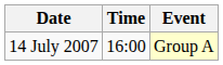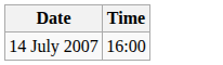- column: Event | Group A
